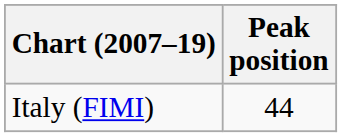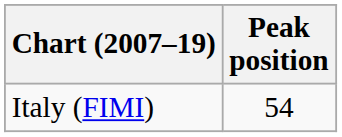Italy (FIMI) | Peak position: 44 -> 54
